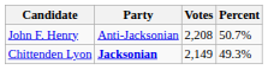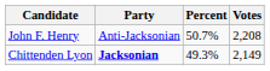columns swapped: Votes <-> Percent
